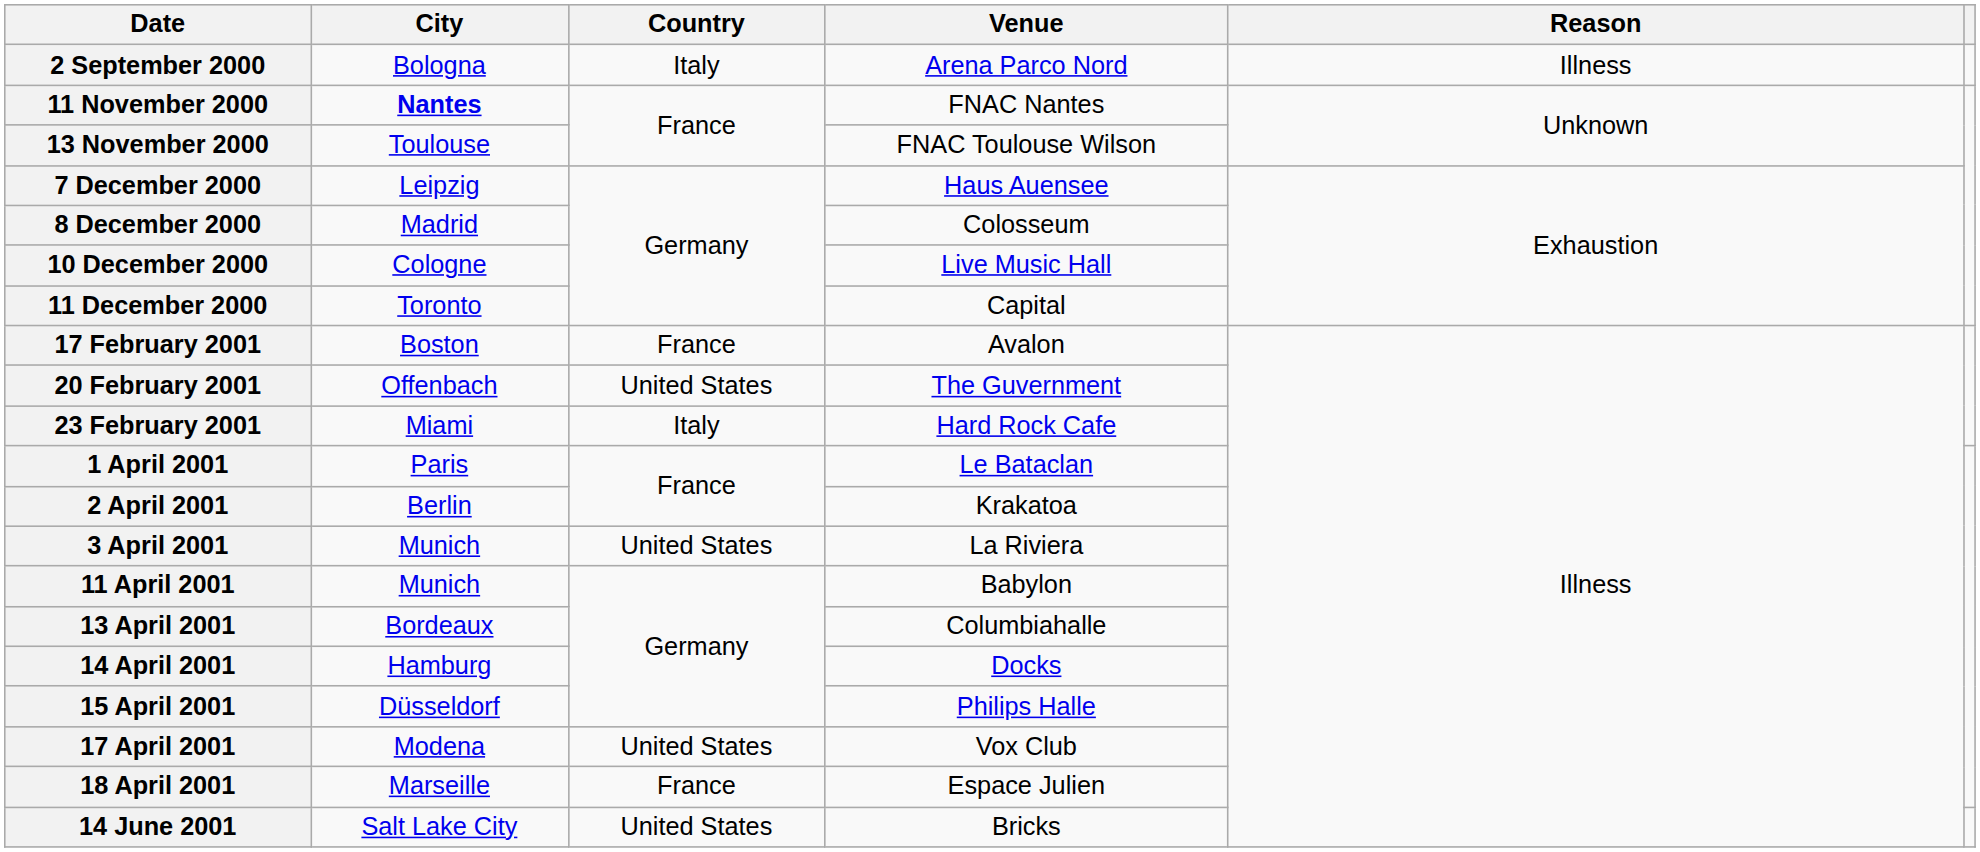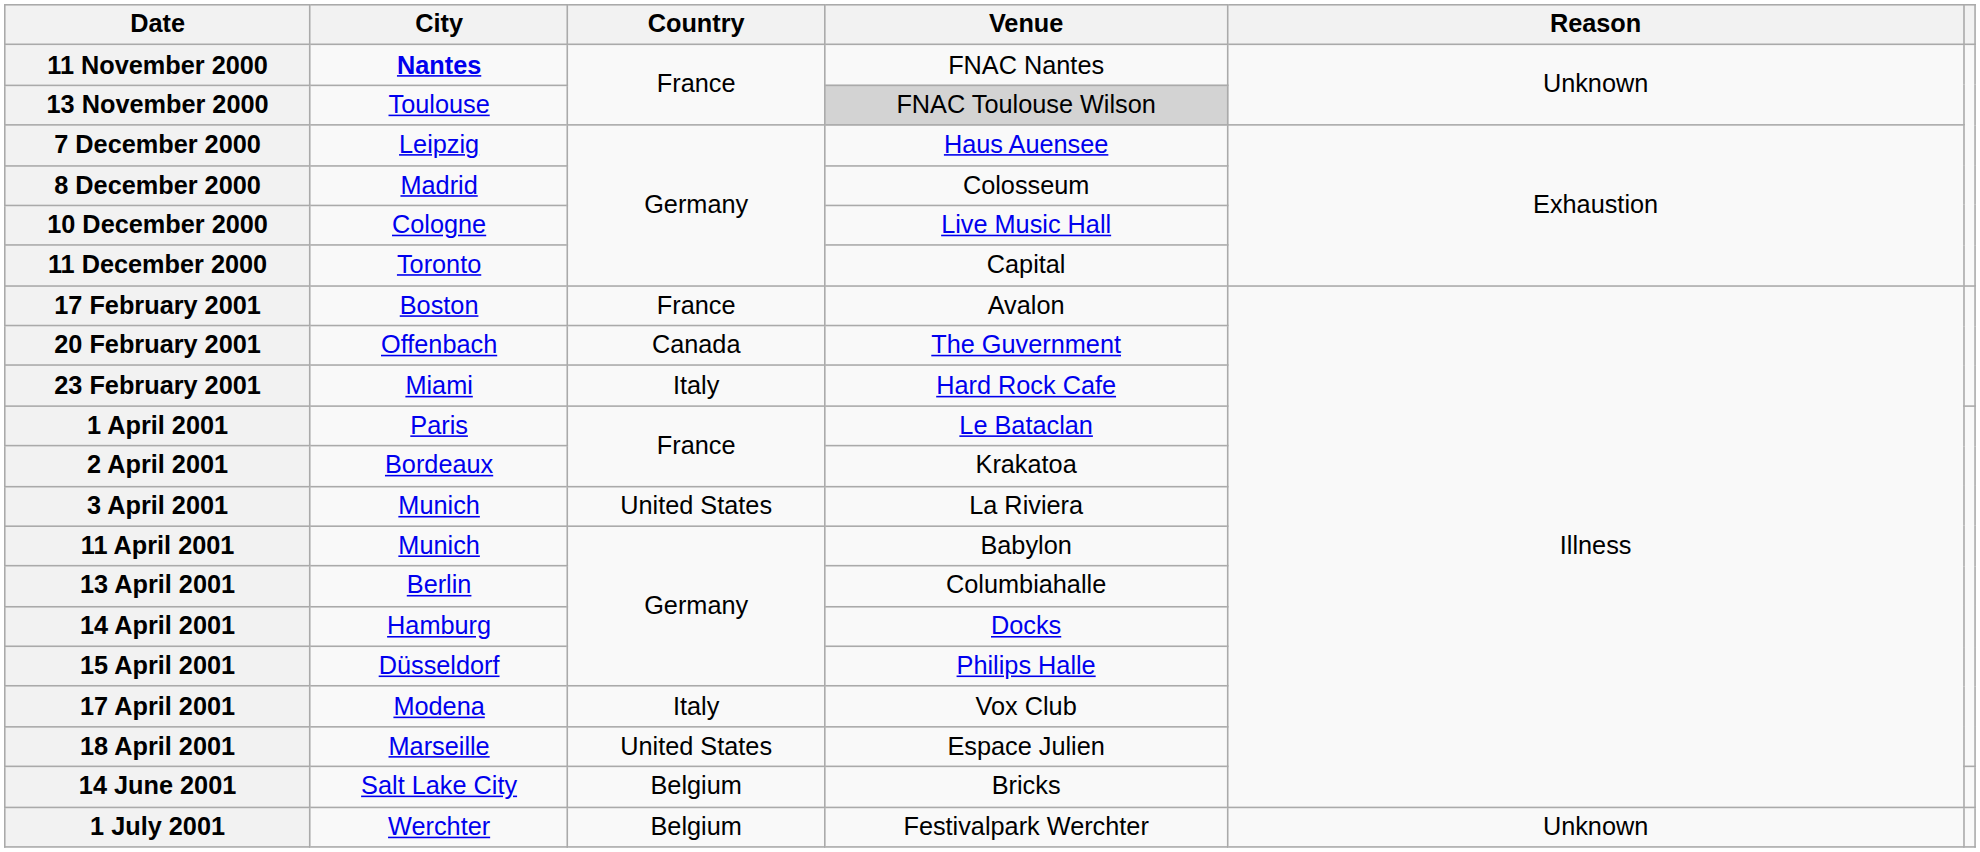- row: 2 September 2000 | Bologna | Italy | Arena Parco Nord | Illness
13 November 2000 | Venue: no background -> lightgrey background
20 February 2001 | Country: United States -> Canada
2 April 2001 | City: Berlin -> Bordeaux
13 April 2001 | City: Bordeaux -> Berlin
17 April 2001 | Country: United States -> Italy
18 April 2001 | Country: France -> United States
14 June 2001 | Country: United States -> Belgium
+ row: 1 July 2001 | Werchter | Belgium | Festivalpark Werchter | Unknown
